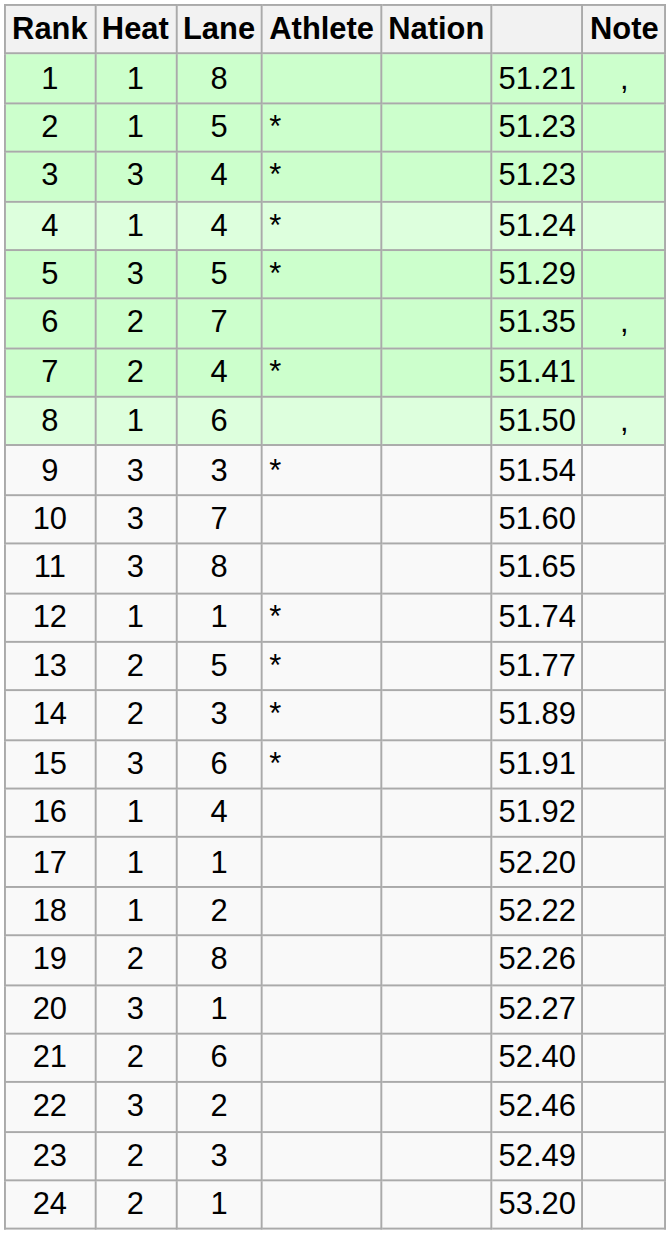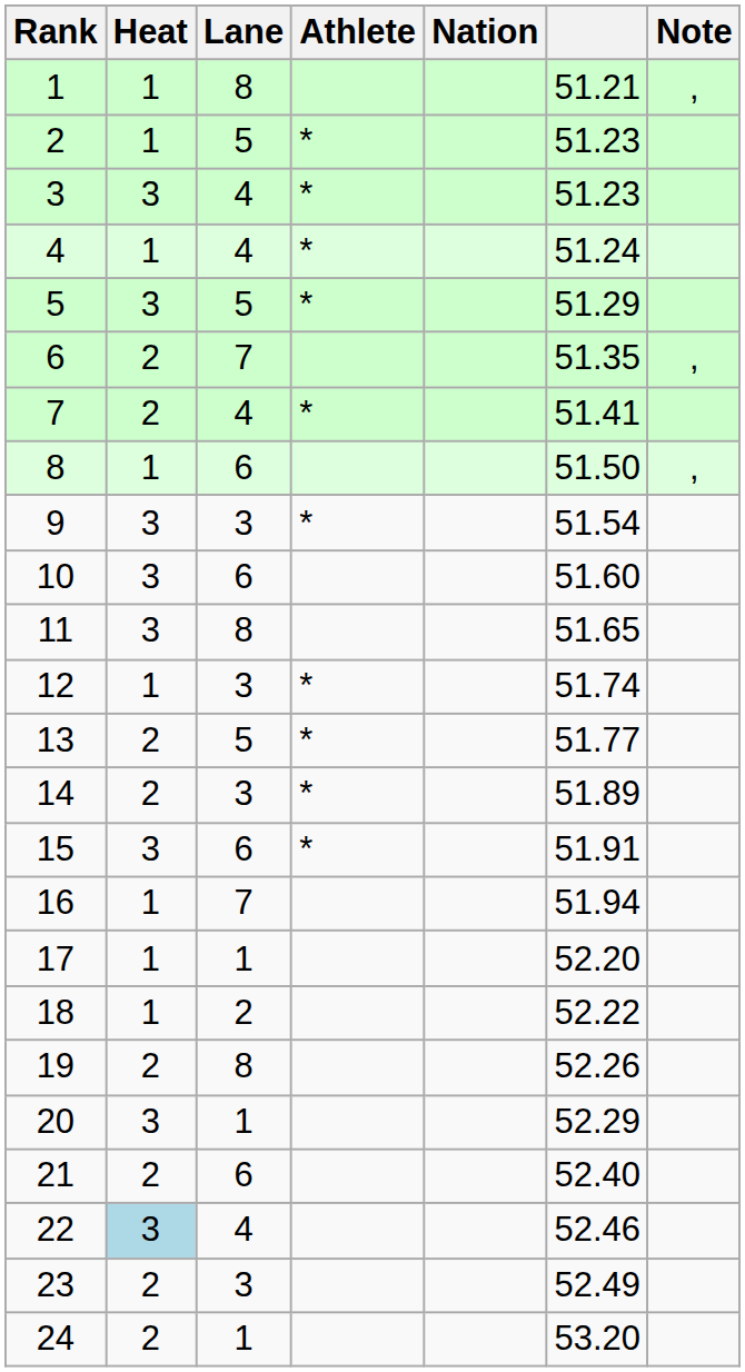10 | Lane: 7 -> 6
12 | Lane: 1 -> 3
16 | Lane: 4 -> 7
16 | column 6: 51.92 -> 51.94
20 | column 6: 52.27 -> 52.29
22 | Heat: no background -> lightblue background
22 | Lane: 2 -> 4
